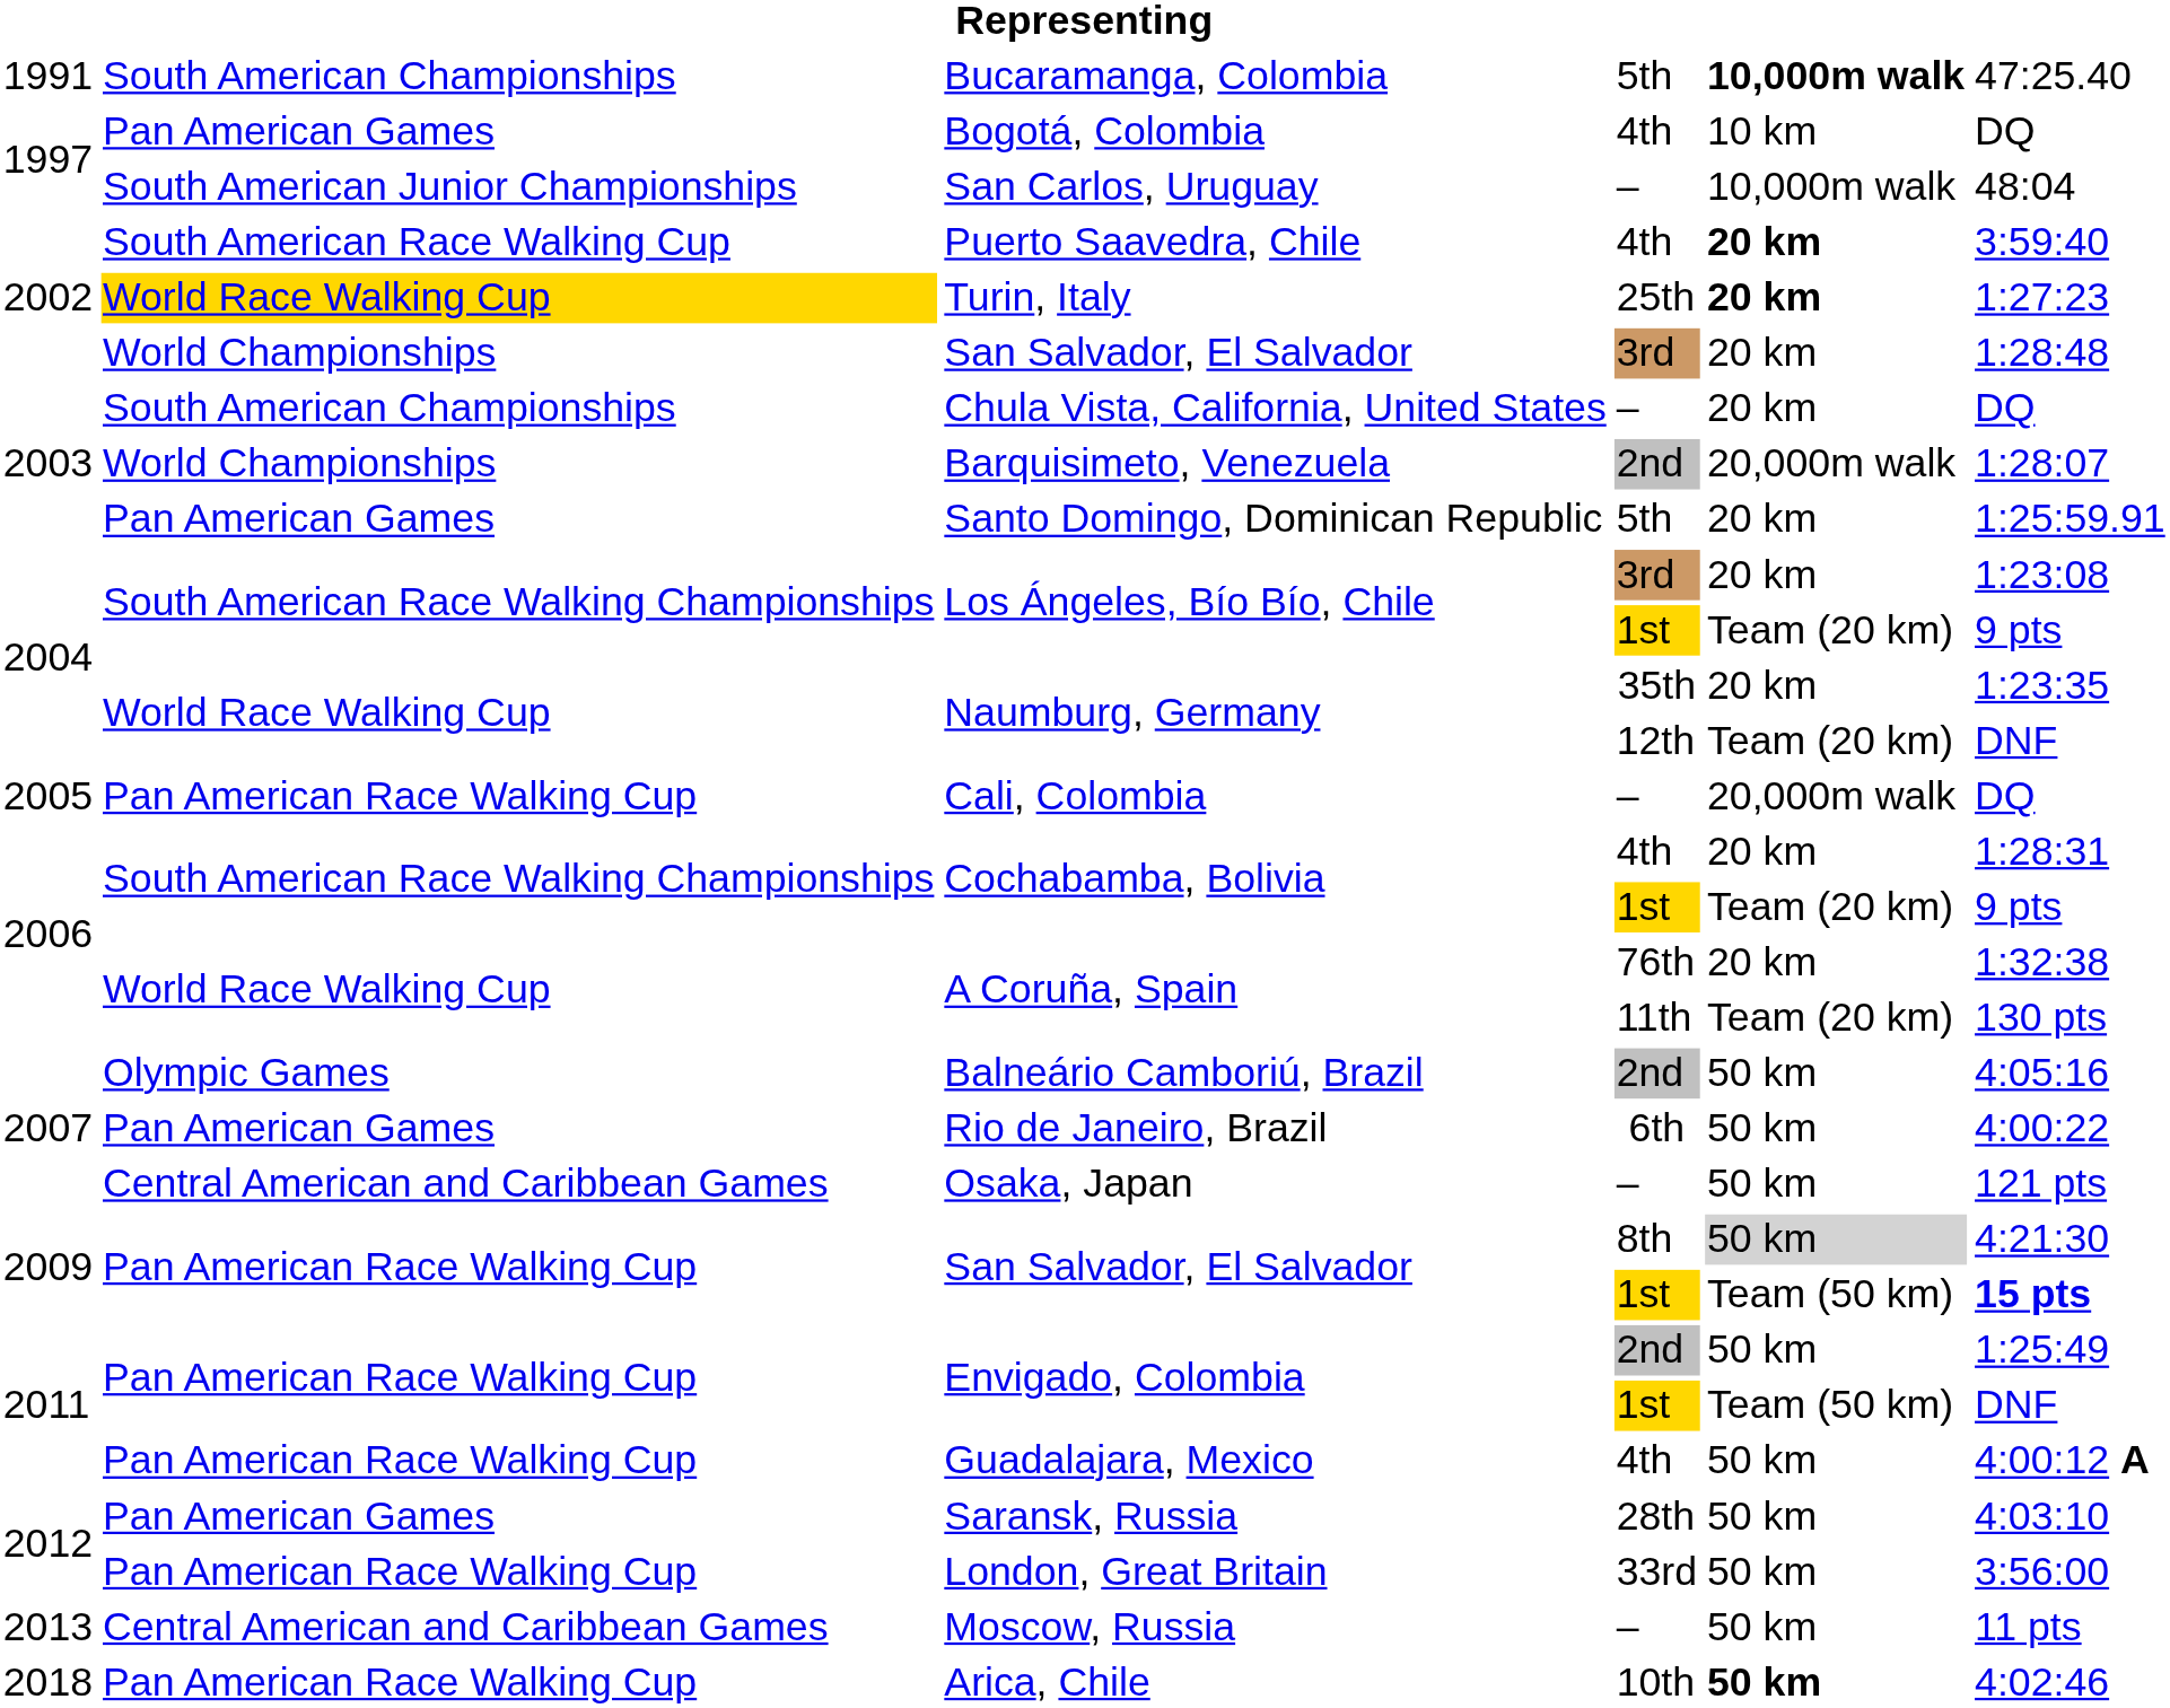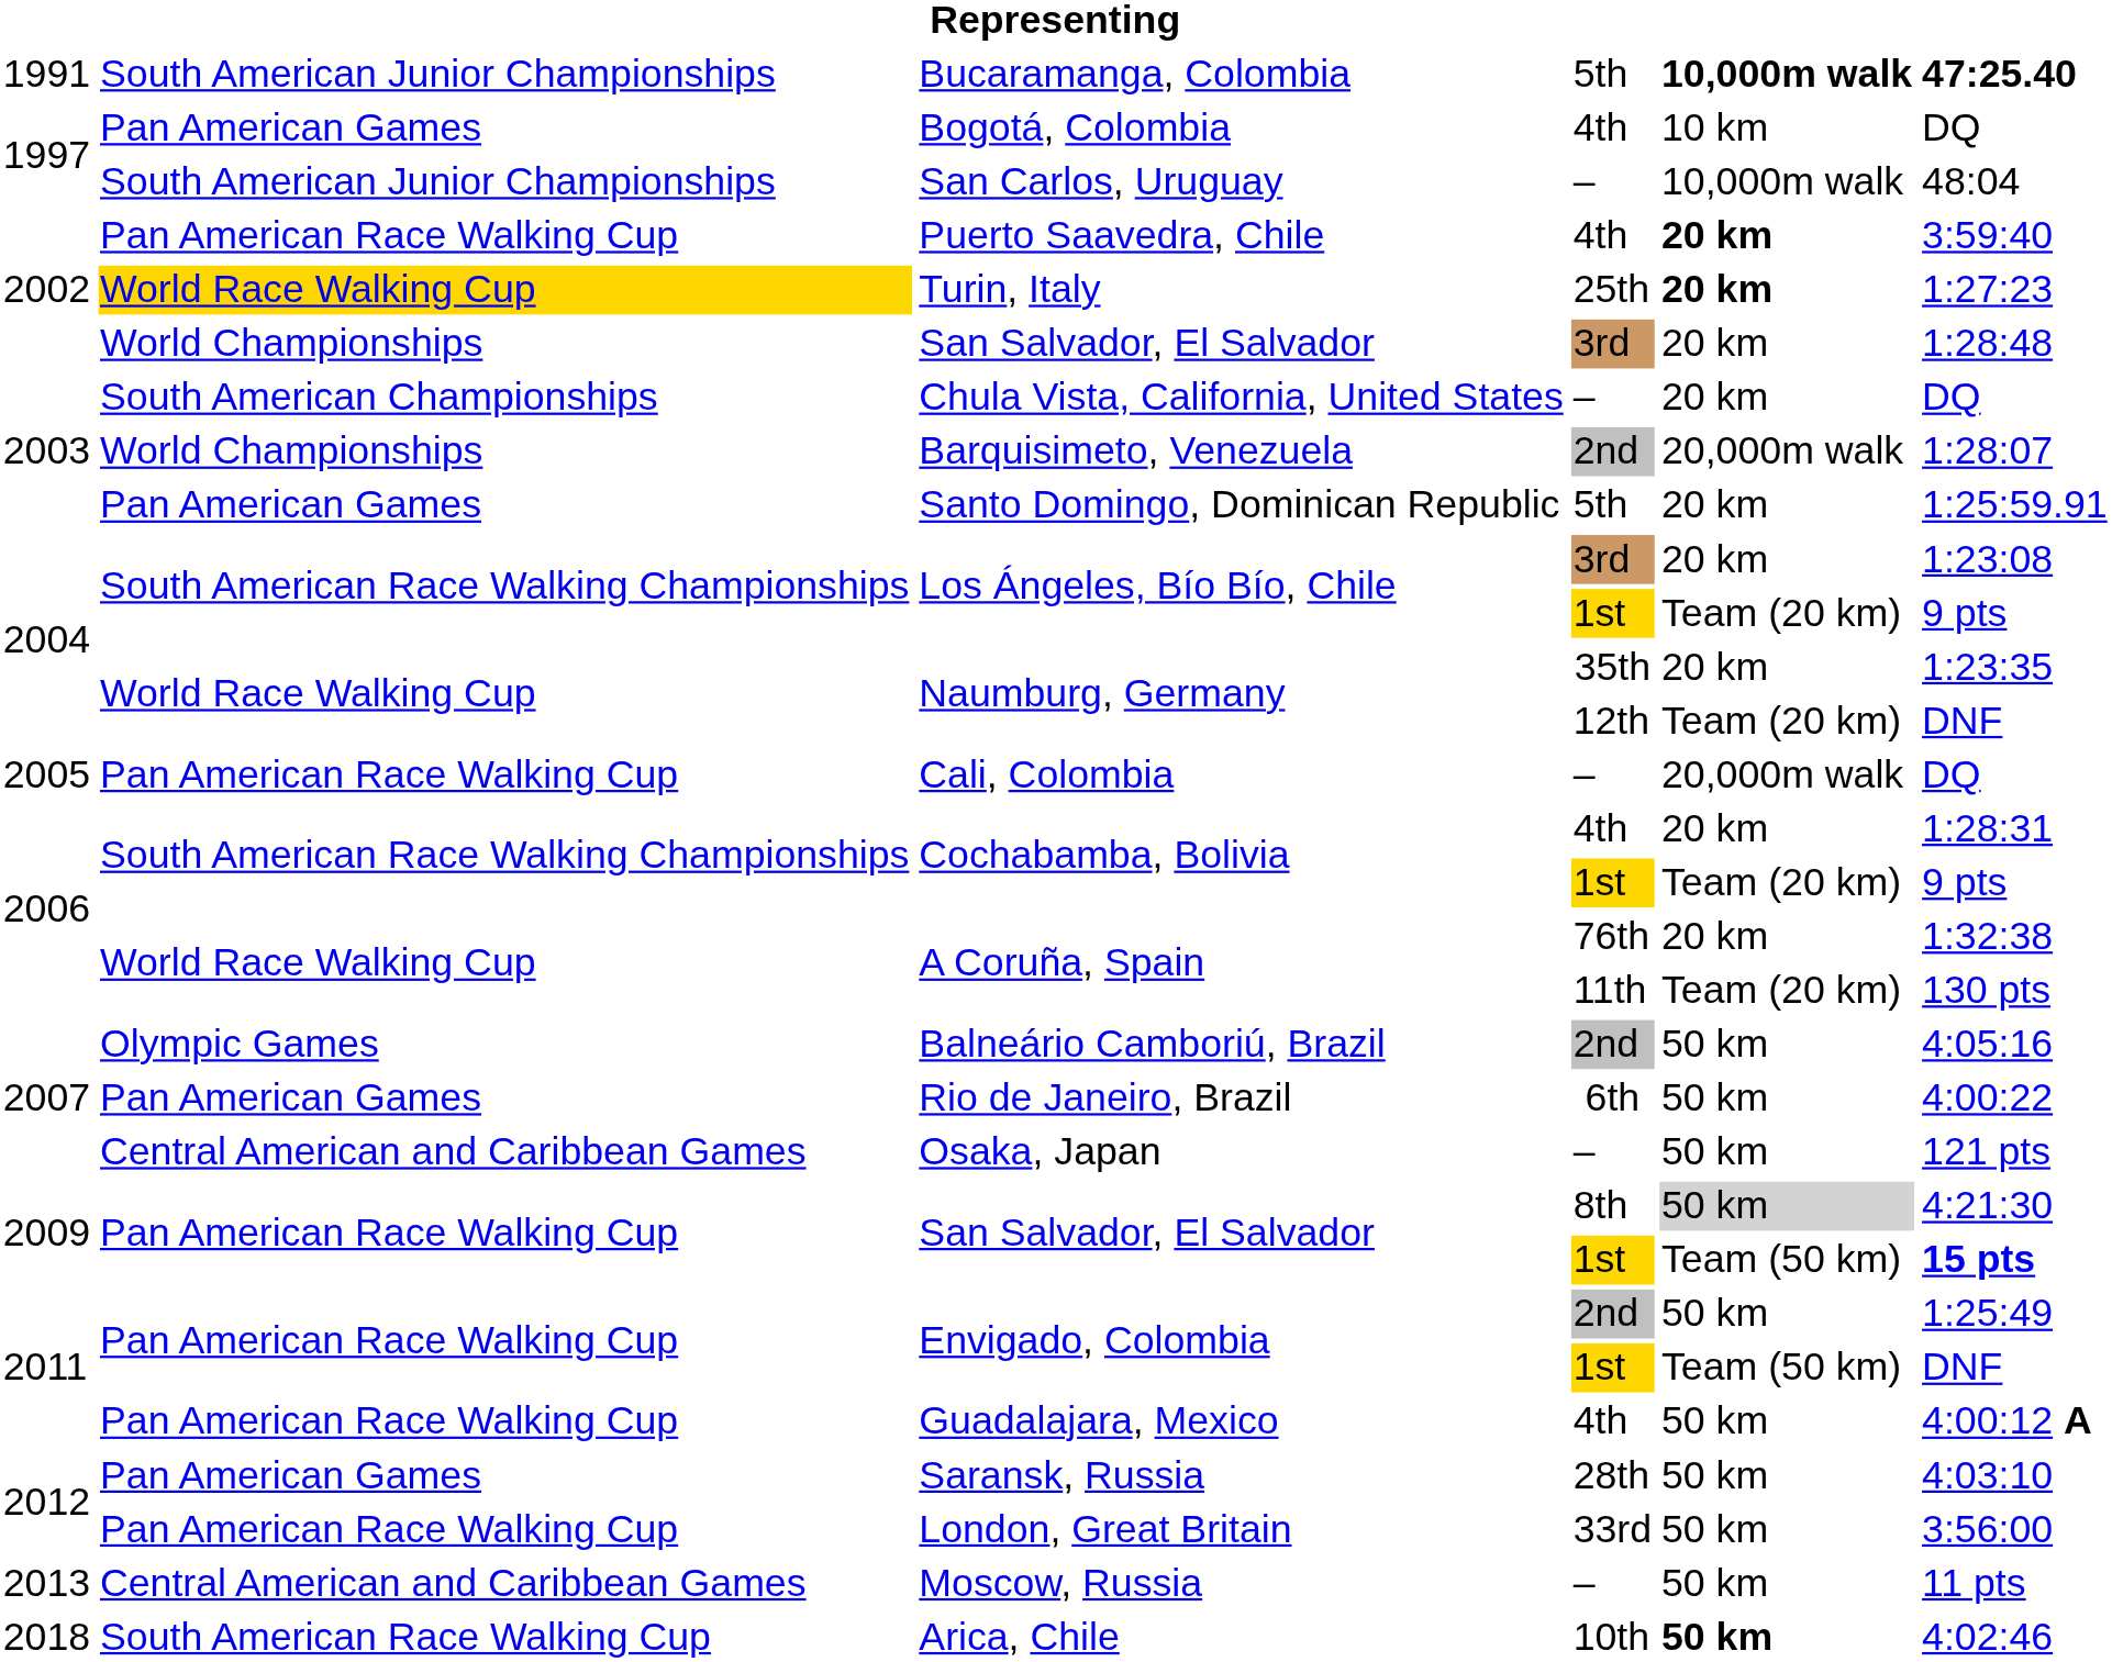Bucaramanga, Colombia | column 2: South American Championships -> South American Junior Championships
Bucaramanga, Colombia | column 6: normal -> bold
Puerto Saavedra, Chile | column 2: South American Race Walking Cup -> Pan American Race Walking Cup
Arica, Chile | column 2: Pan American Race Walking Cup -> South American Race Walking Cup
